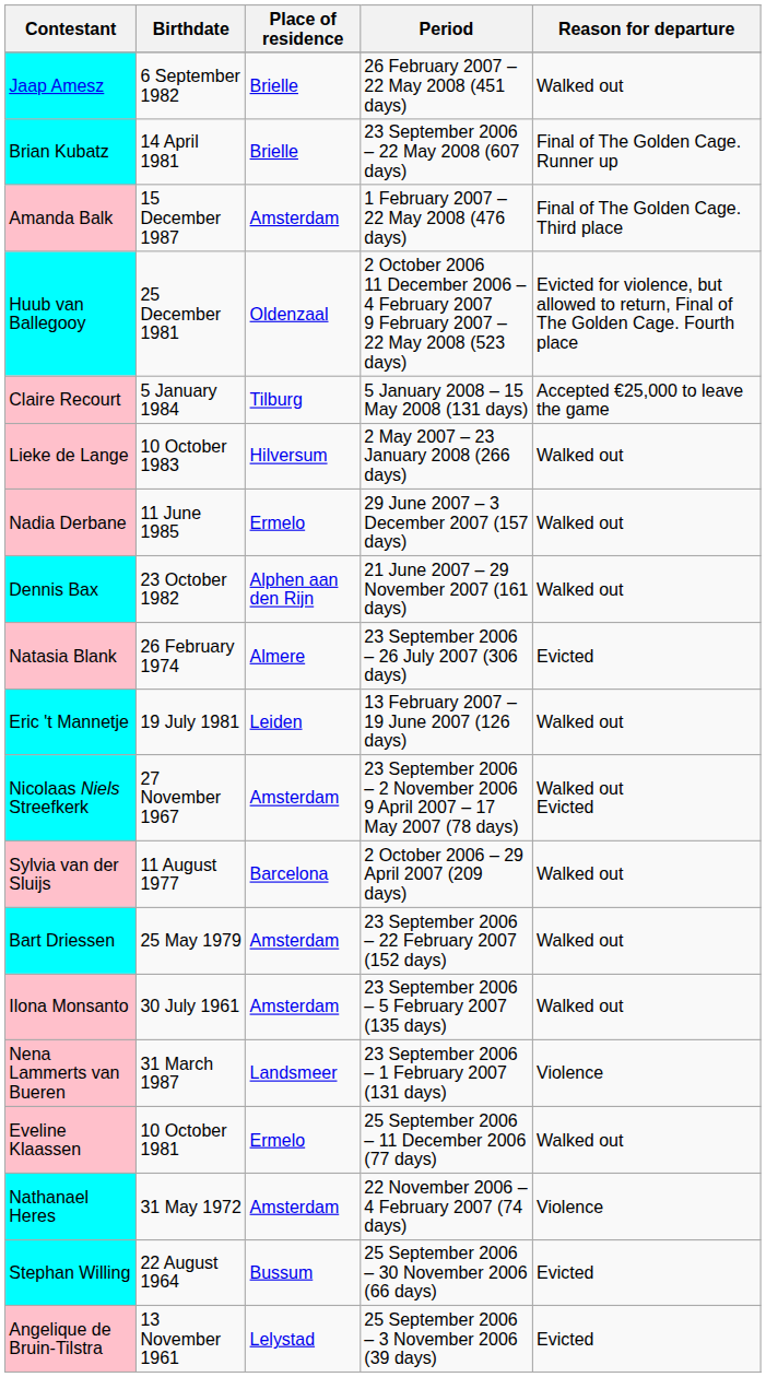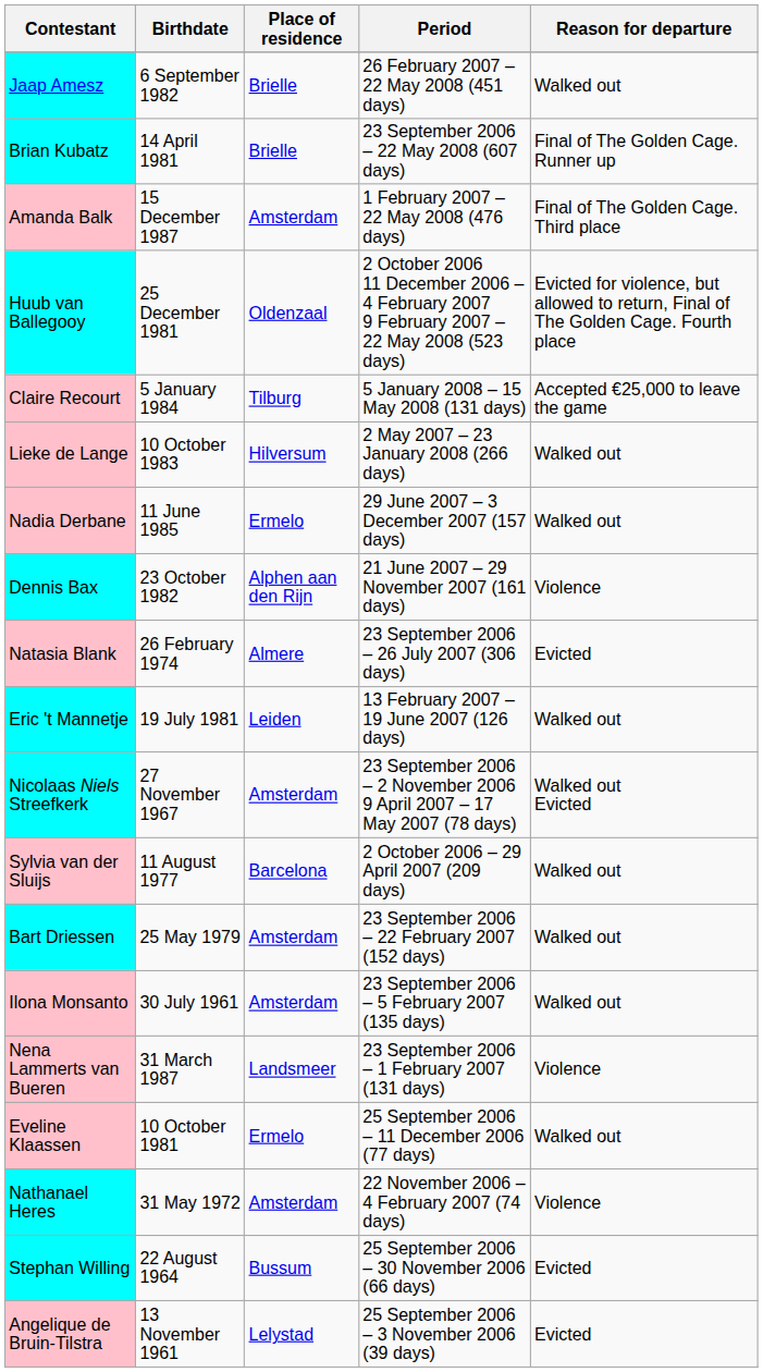Dennis Bax | Reason for departure: Walked out -> Violence
